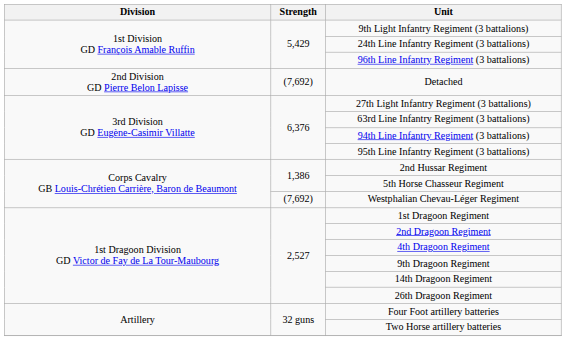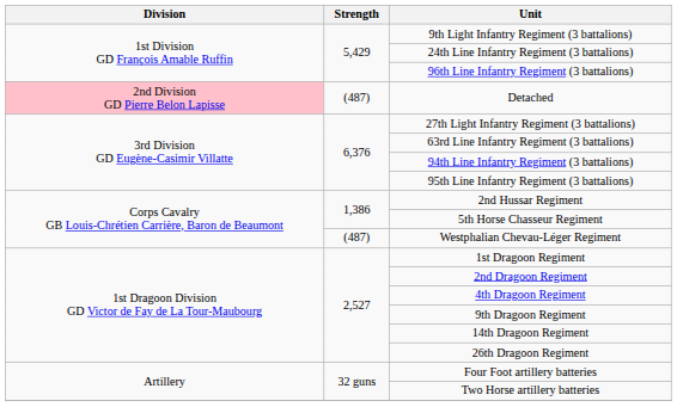Detached | Division: no background -> pink background
Detached | Strength: (7,692) -> (487)
Westphalian Chevau-Léger Regiment | Strength: (7,692) -> (487)
